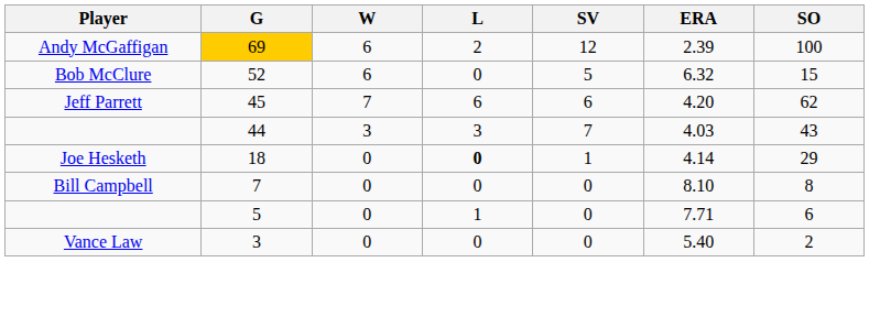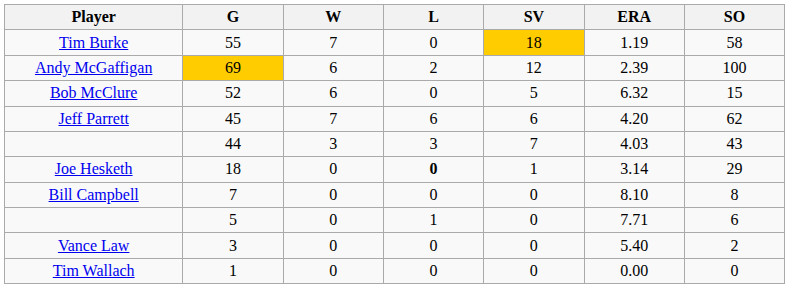+ row: Tim Burke | 55 | 7 | 0 | 18 | 1.19 | 58
Joe Hesketh | ERA: 4.14 -> 3.14
+ row: Tim Wallach | 1 | 0 | 0 | 0 | 0.00 | 0
